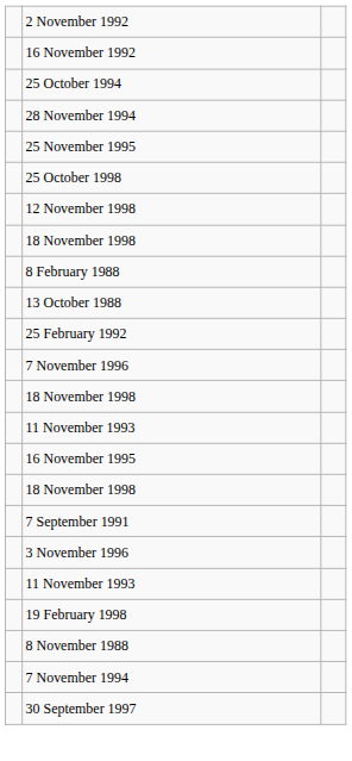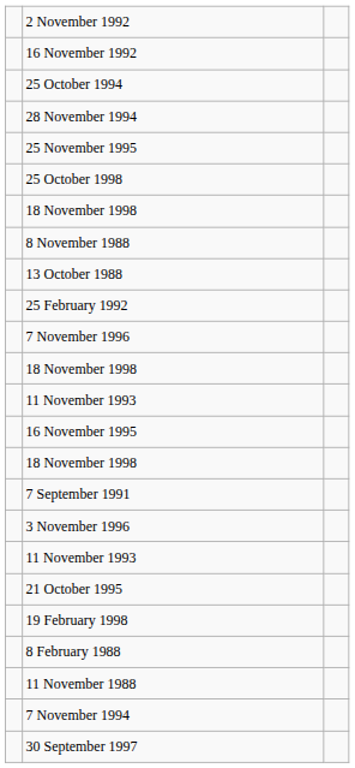- row: 12 November 1998
rows swapped: 8 February 1988 <-> 8 November 1988
+ row: 21 October 1995
+ row: 11 November 1988
